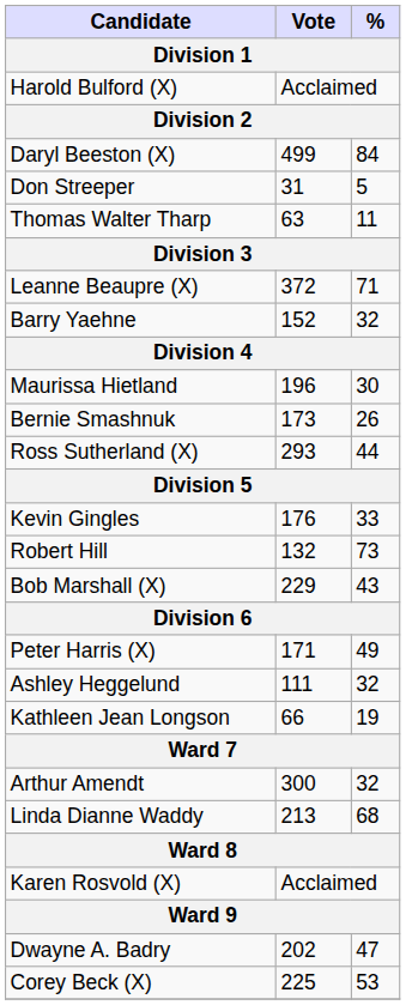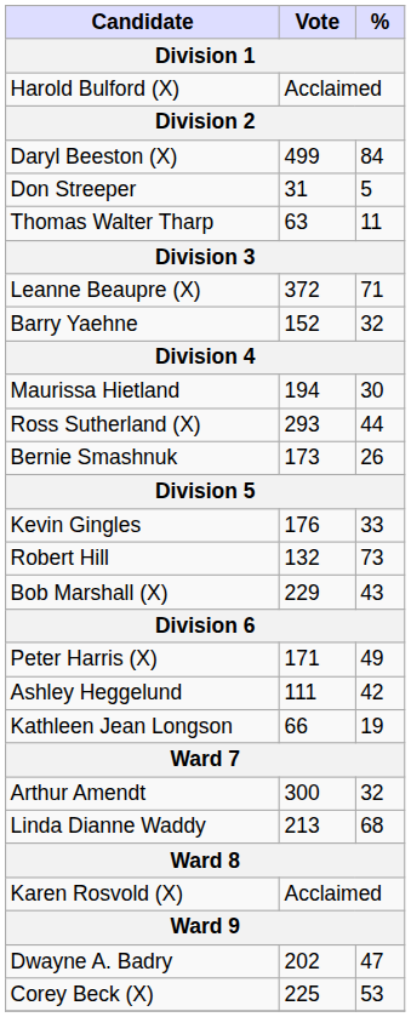Maurissa Hietland | Vote: 196 -> 194
rows swapped: Bernie Smashnuk <-> Ross Sutherland (X)
Ashley Heggelund | %: 32 -> 42
